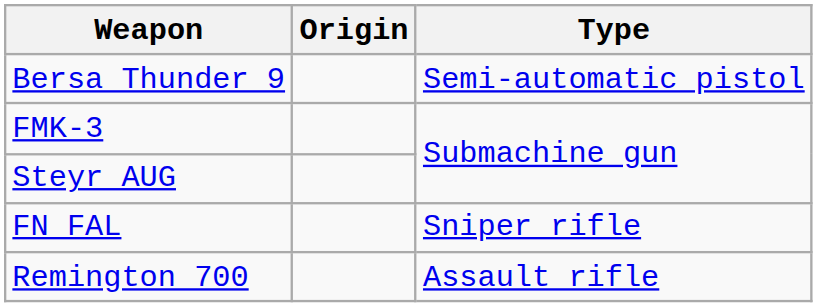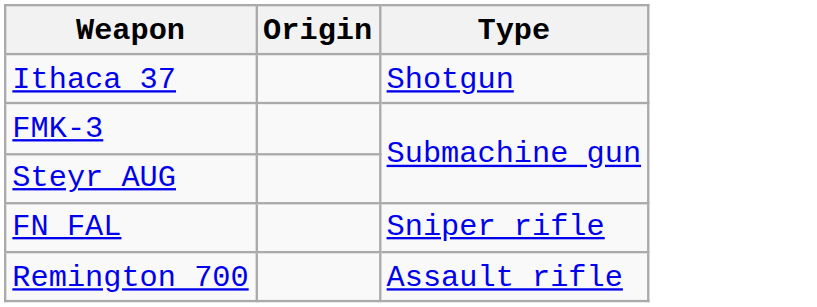- row: Bersa Thunder 9 | Semi-automatic pistol
+ row: Ithaca 37 | Shotgun
